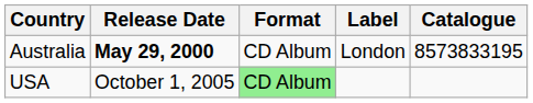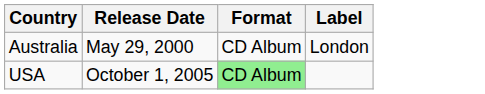- column: Catalogue | 8573833195
Australia | Release Date: bold -> normal
